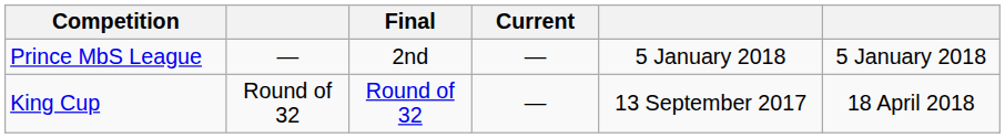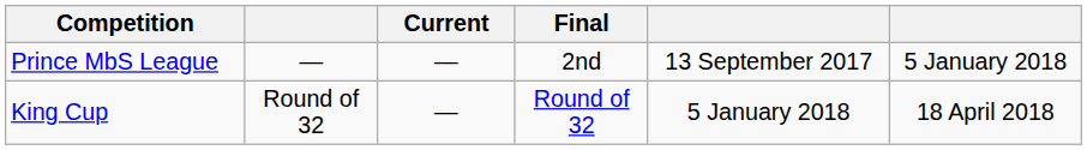columns swapped: Current <-> Final
Prince MbS League | column 5: 5 January 2018 -> 13 September 2017
King Cup | column 5: 13 September 2017 -> 5 January 2018
